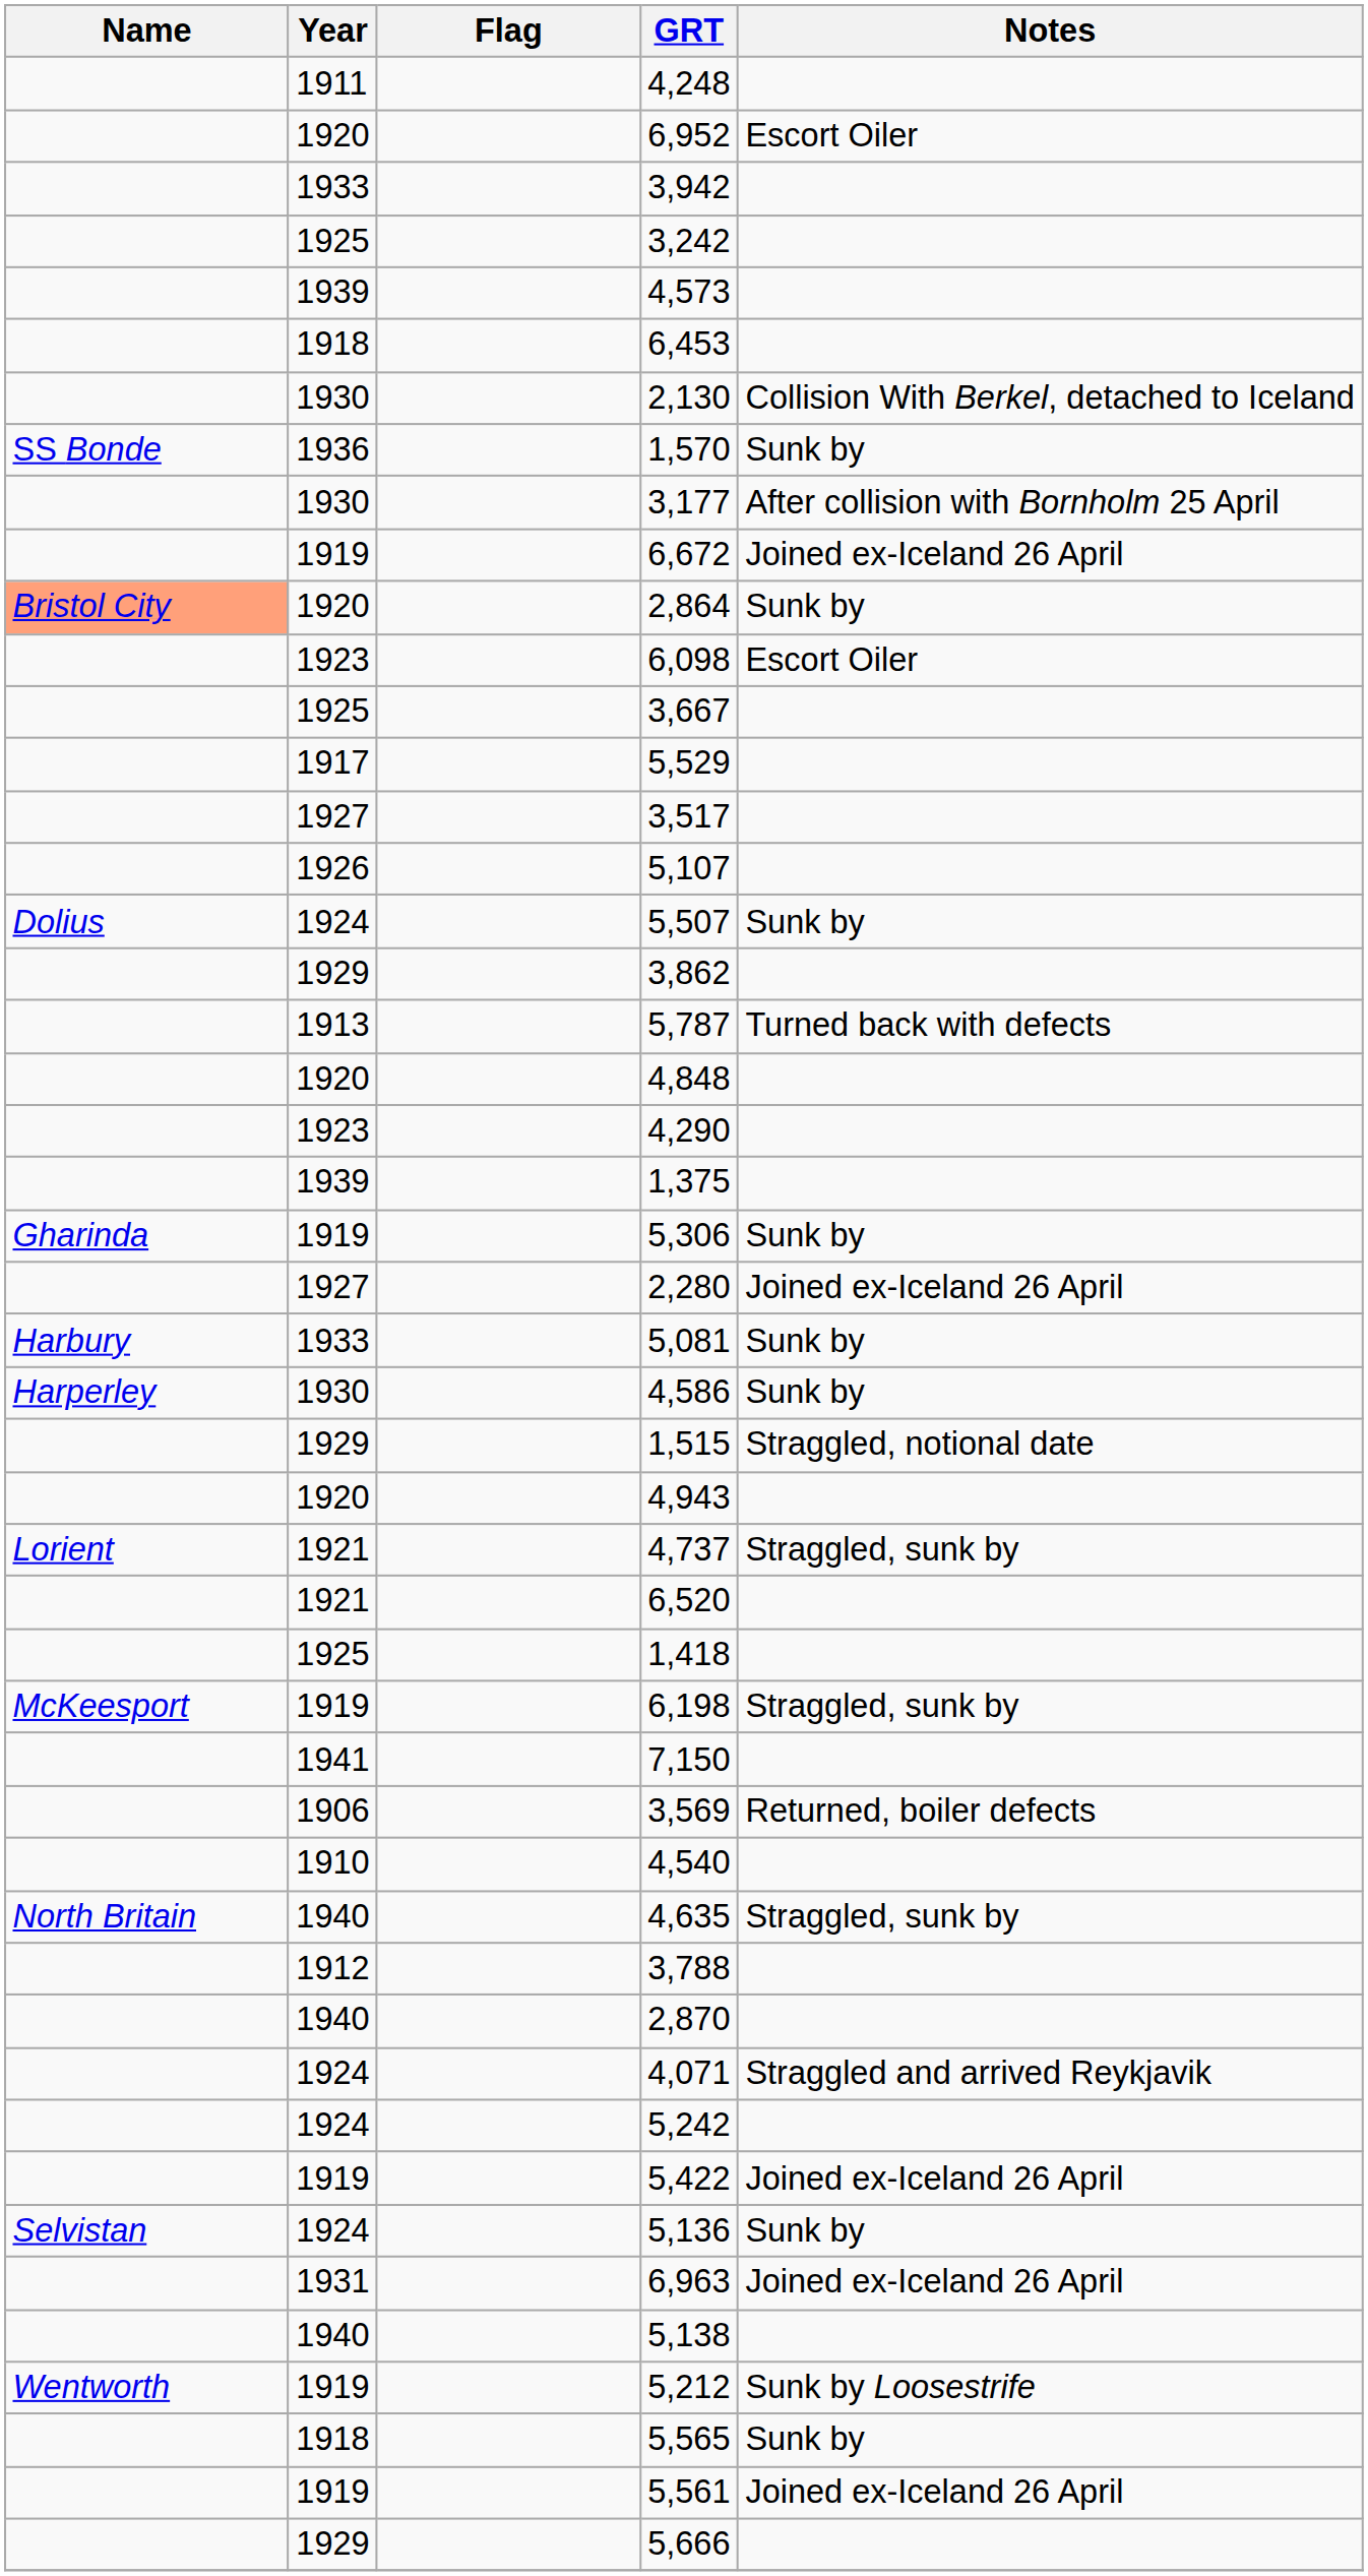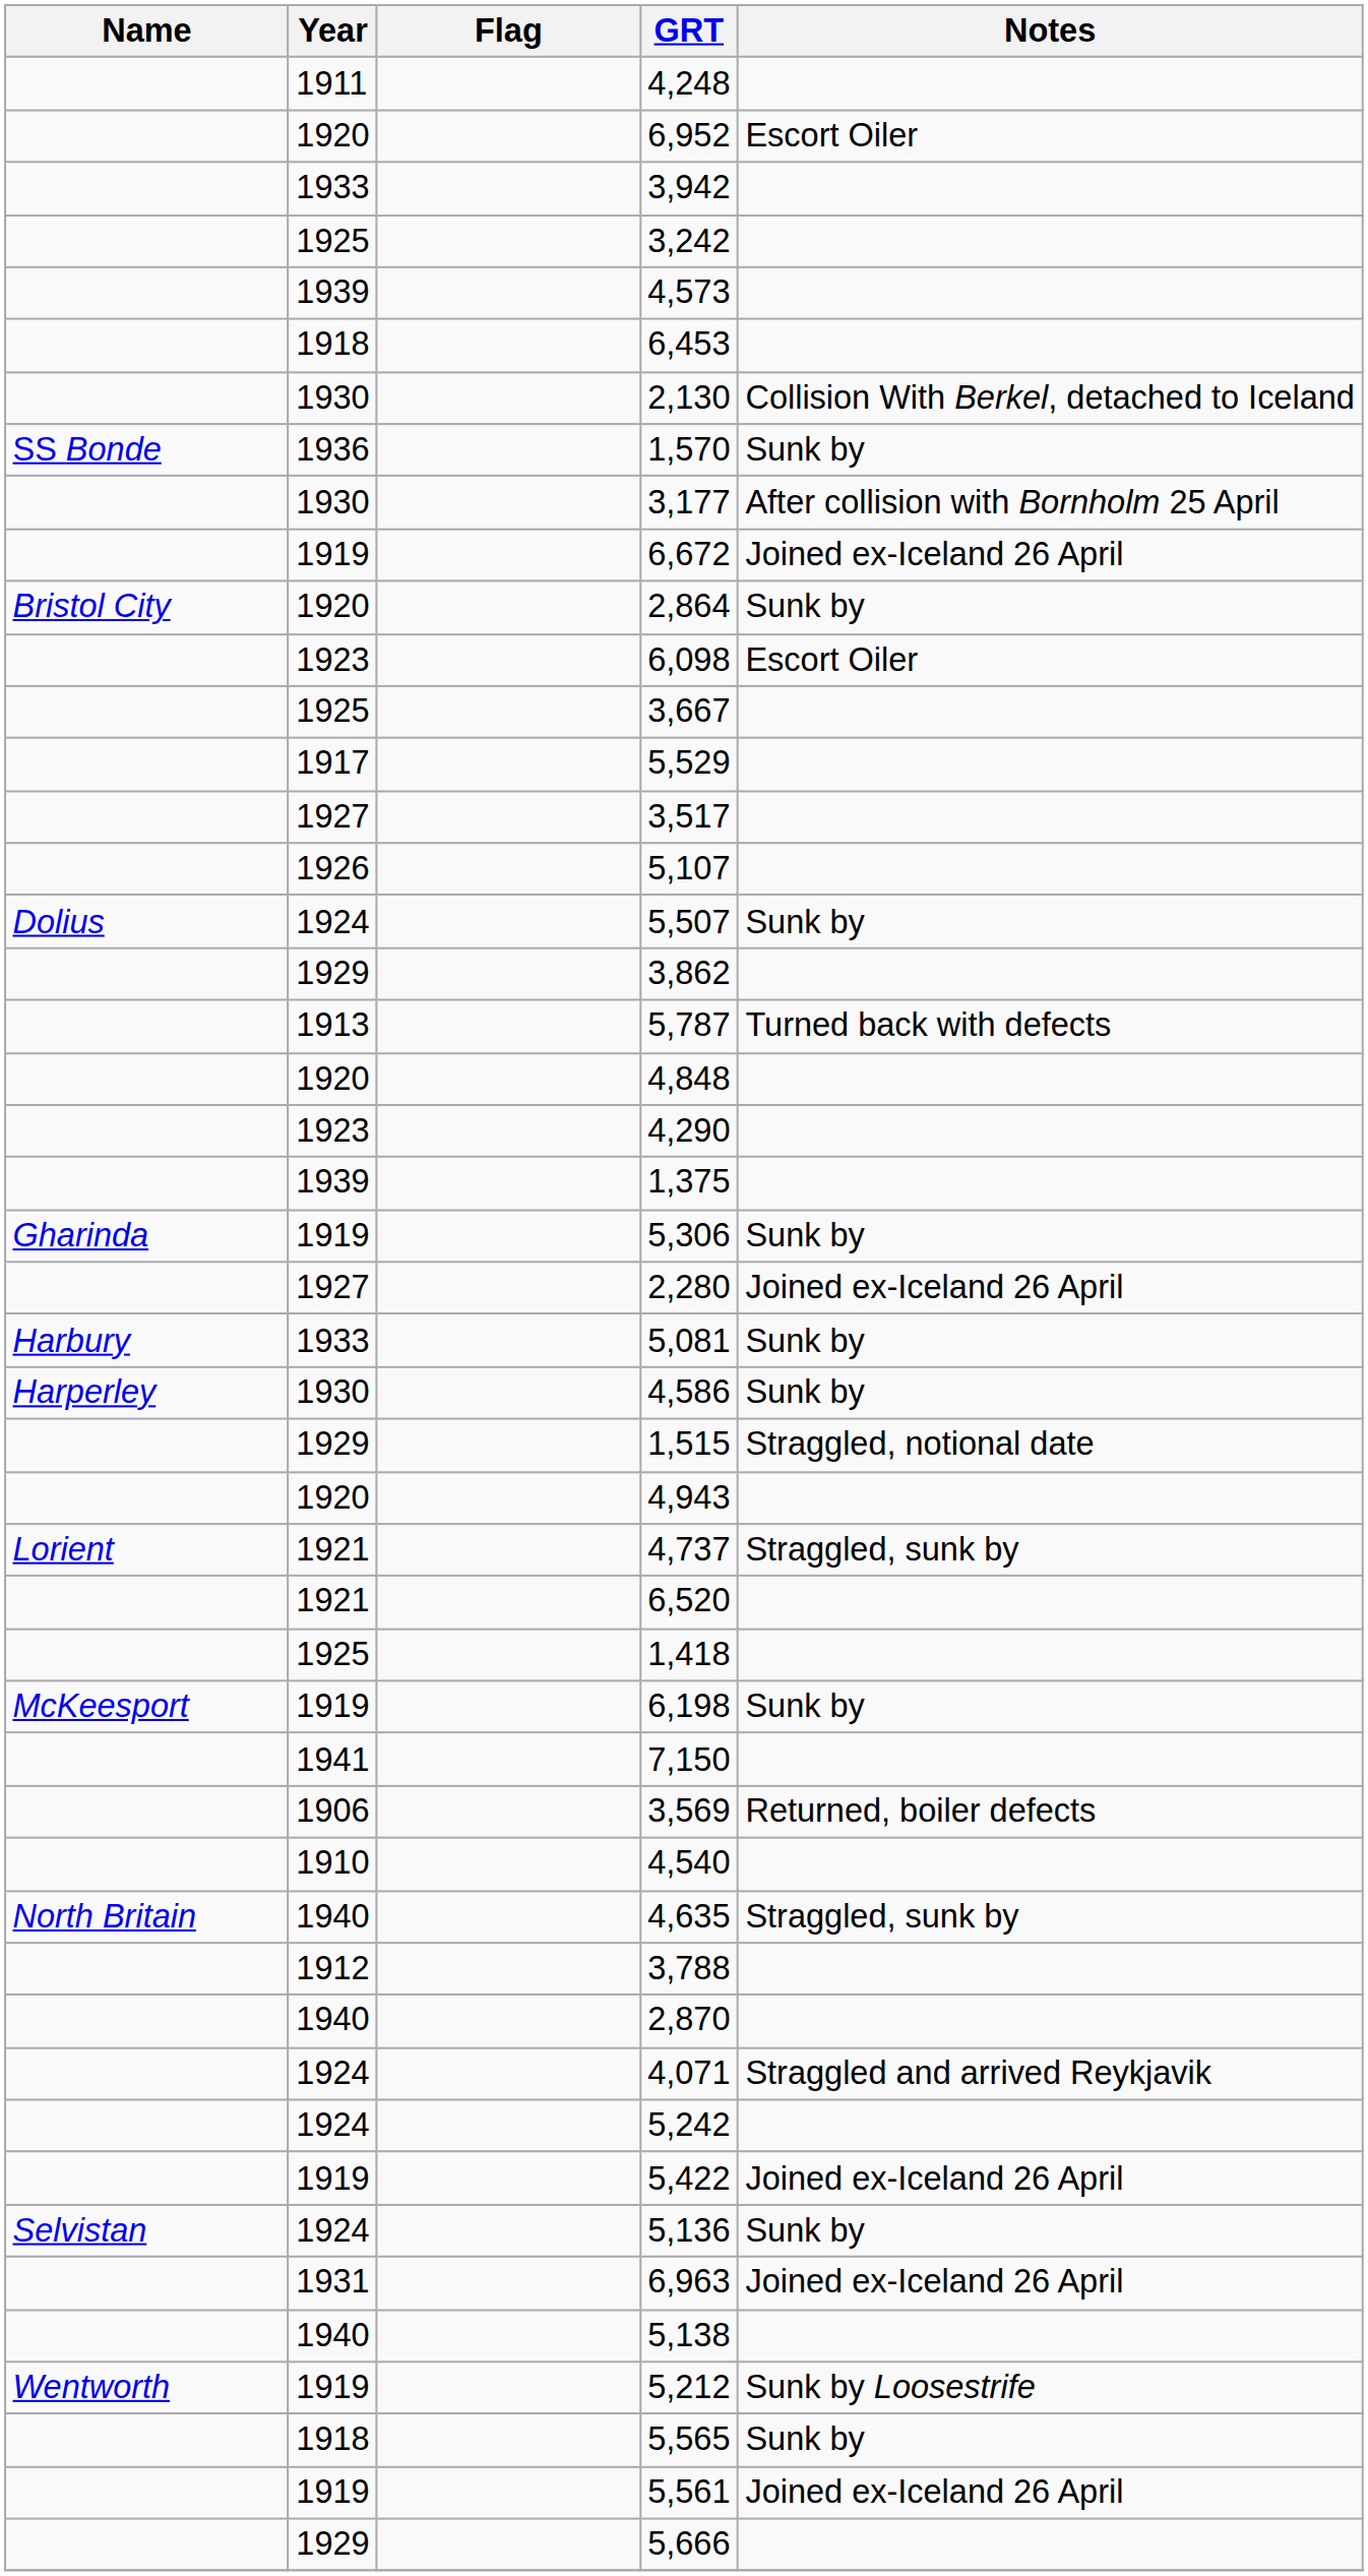2,864 | Name: lightsalmon background -> no background
6,198 | Notes: Straggled, sunk by -> Sunk by
